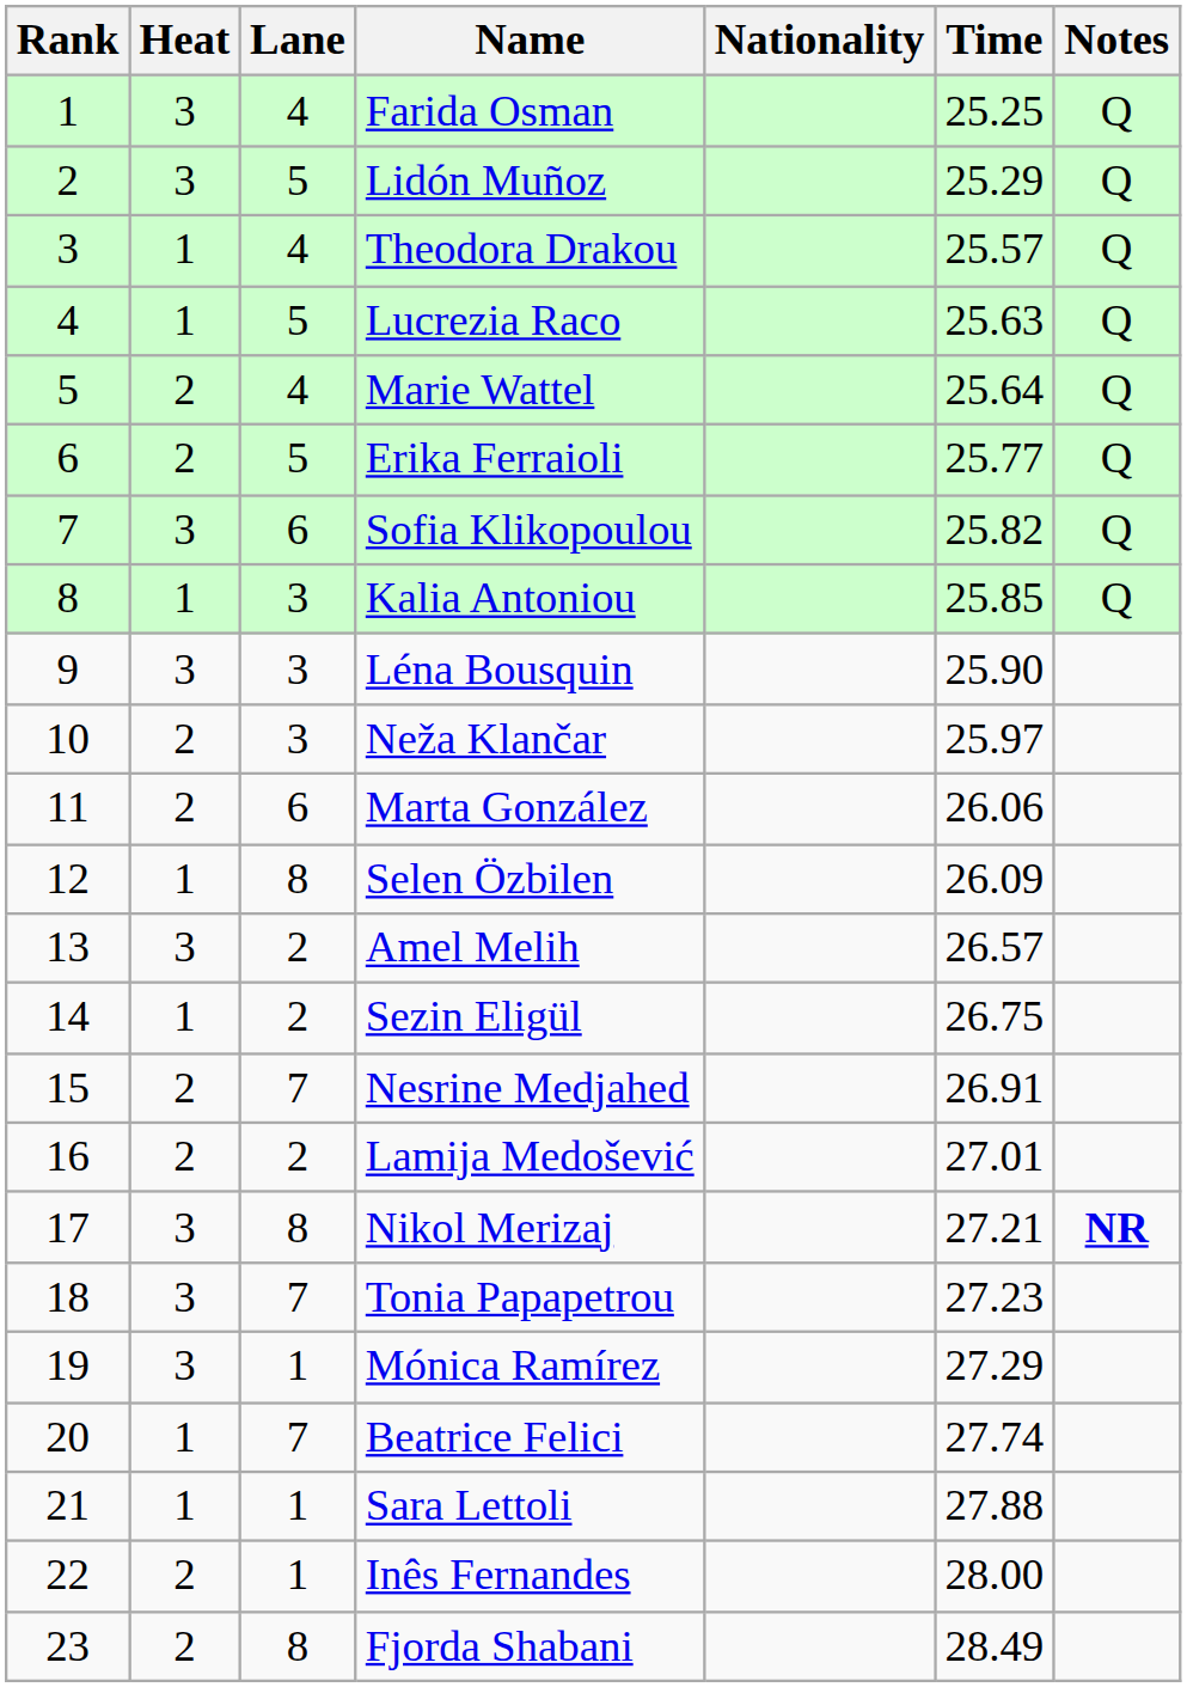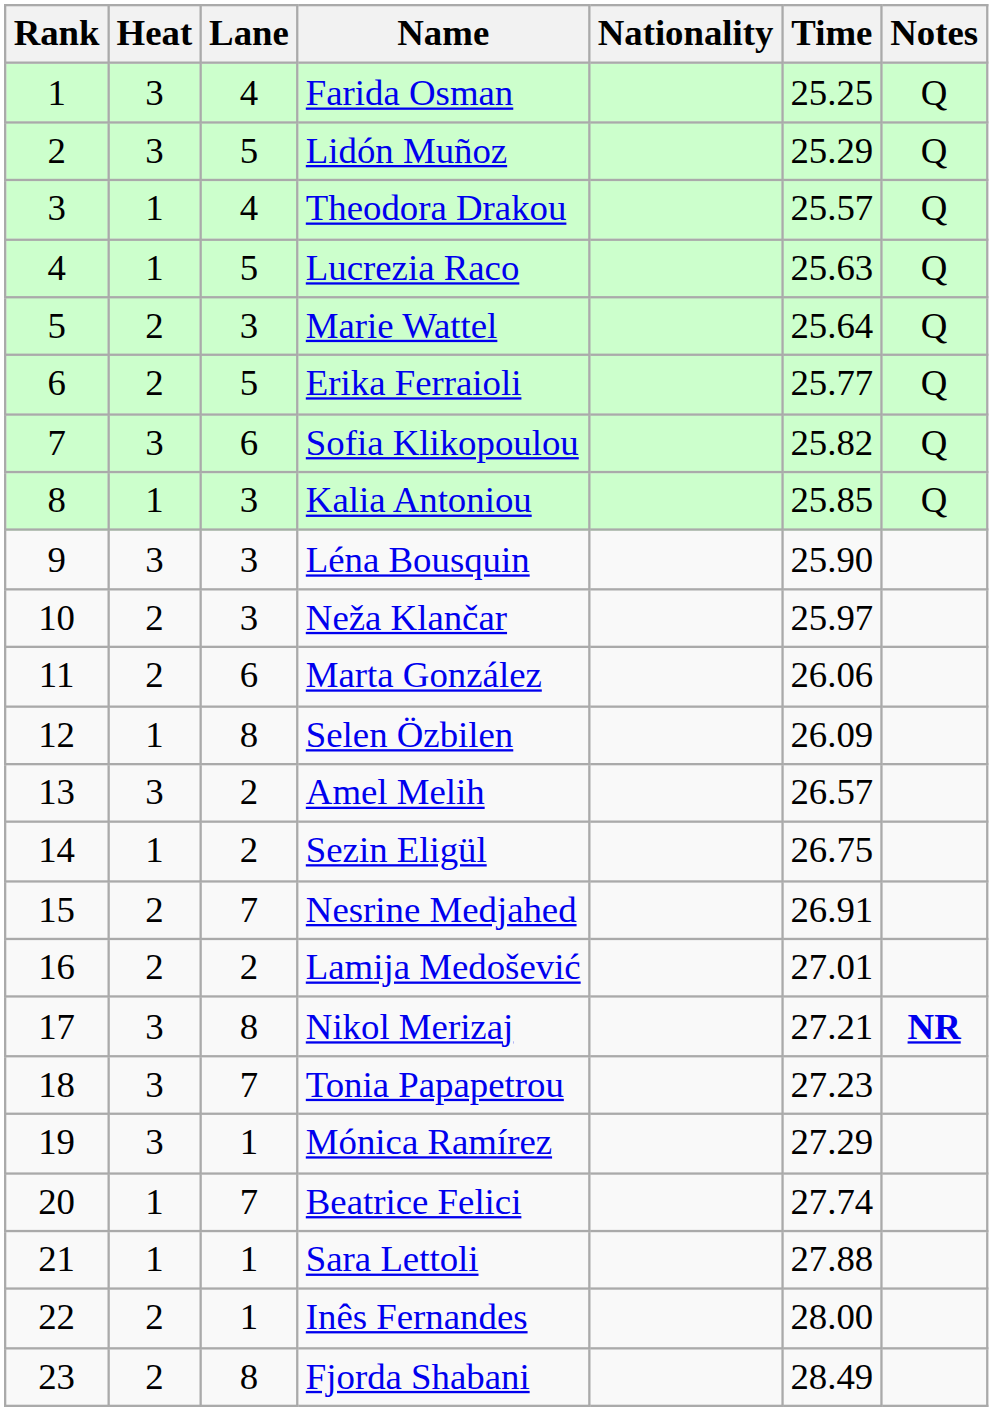Marie Wattel | Lane: 4 -> 3
